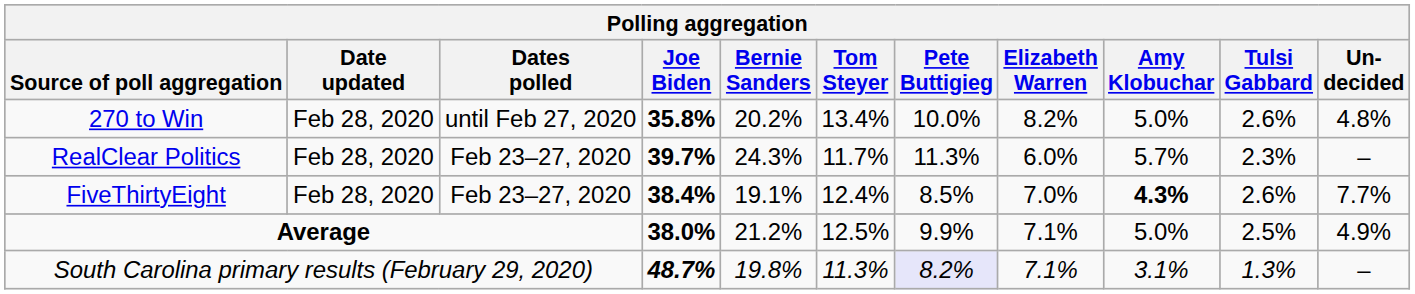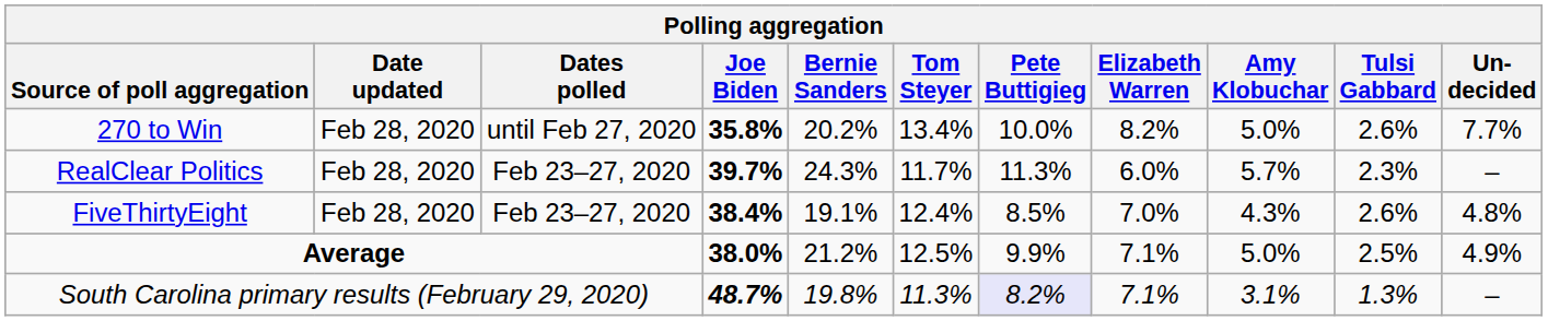270 to Win | Un- decided: 4.8% -> 7.7%
FiveThirtyEight | Amy Klobuchar: bold -> normal
FiveThirtyEight | Un- decided: 7.7% -> 4.8%
